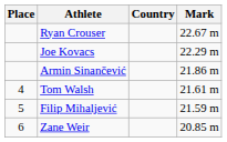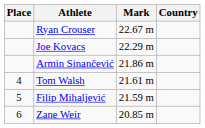columns swapped: Country <-> Mark
